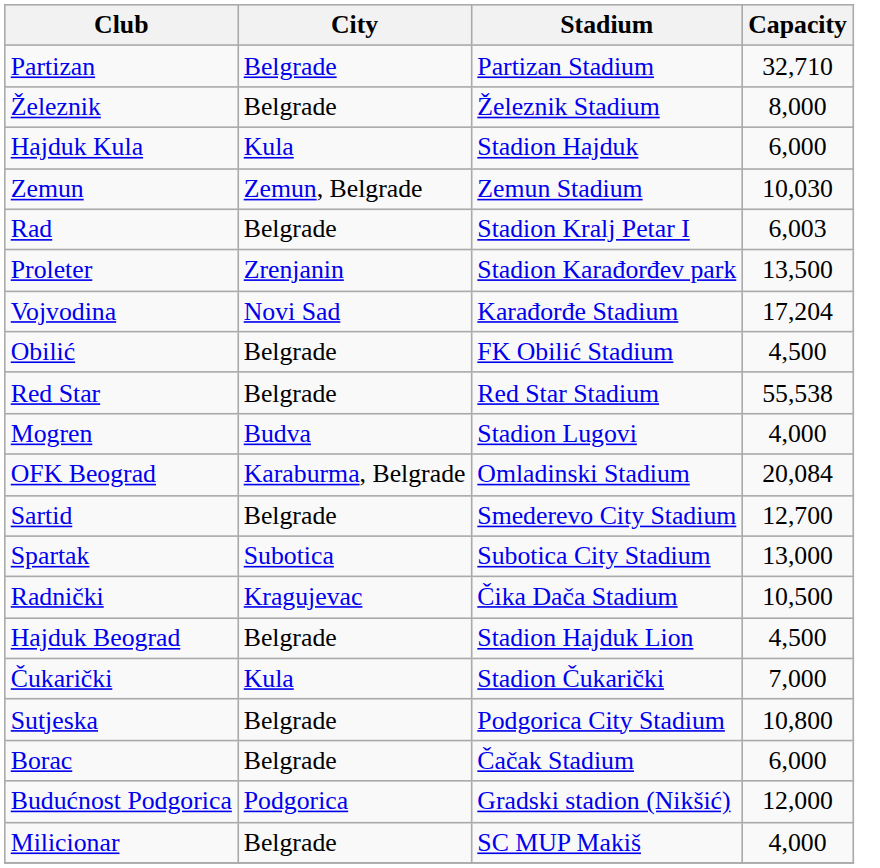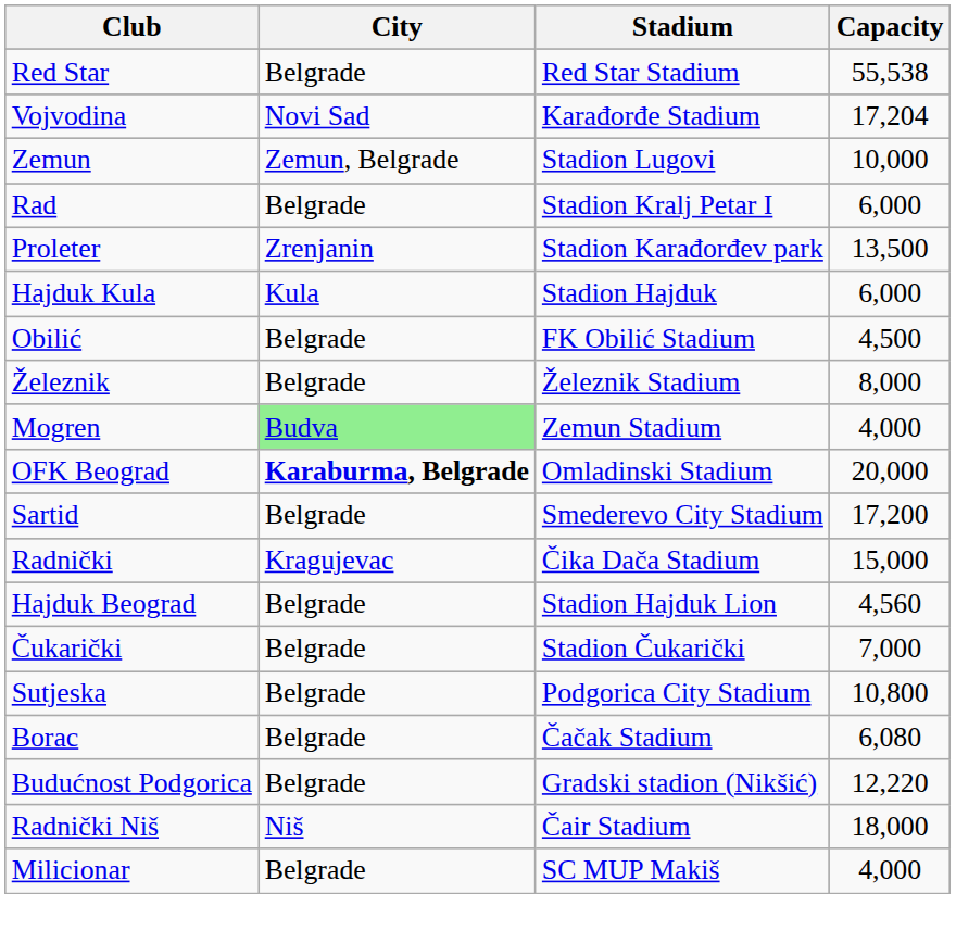- row: Partizan | Belgrade | Partizan Stadium | 32,710
rows swapped: Red Star <-> Železnik
rows swapped: Vojvodina <-> Hajduk Kula
Zemun | Stadium: Zemun Stadium -> Stadion Lugovi
Zemun | Capacity: 10,030 -> 10,000
Rad | Capacity: 6,003 -> 6,000
Mogren | City: no background -> lightgreen background
Mogren | Stadium: Stadion Lugovi -> Zemun Stadium
OFK Beograd | City: normal -> bold
OFK Beograd | Capacity: 20,084 -> 20,000
Sartid | Capacity: 12,700 -> 17,200
- row: Spartak | Subotica | Subotica City Stadium | 13,000
Radnički | Capacity: 10,500 -> 15,000
Hajduk Beograd | Capacity: 4,500 -> 4,560
Čukarički | City: Kula -> Belgrade
Borac | Capacity: 6,000 -> 6,080
Budućnost Podgorica | City: Podgorica -> Belgrade
Budućnost Podgorica | Capacity: 12,000 -> 12,220
+ row: Radnički Niš | Niš | Čair Stadium | 18,000
